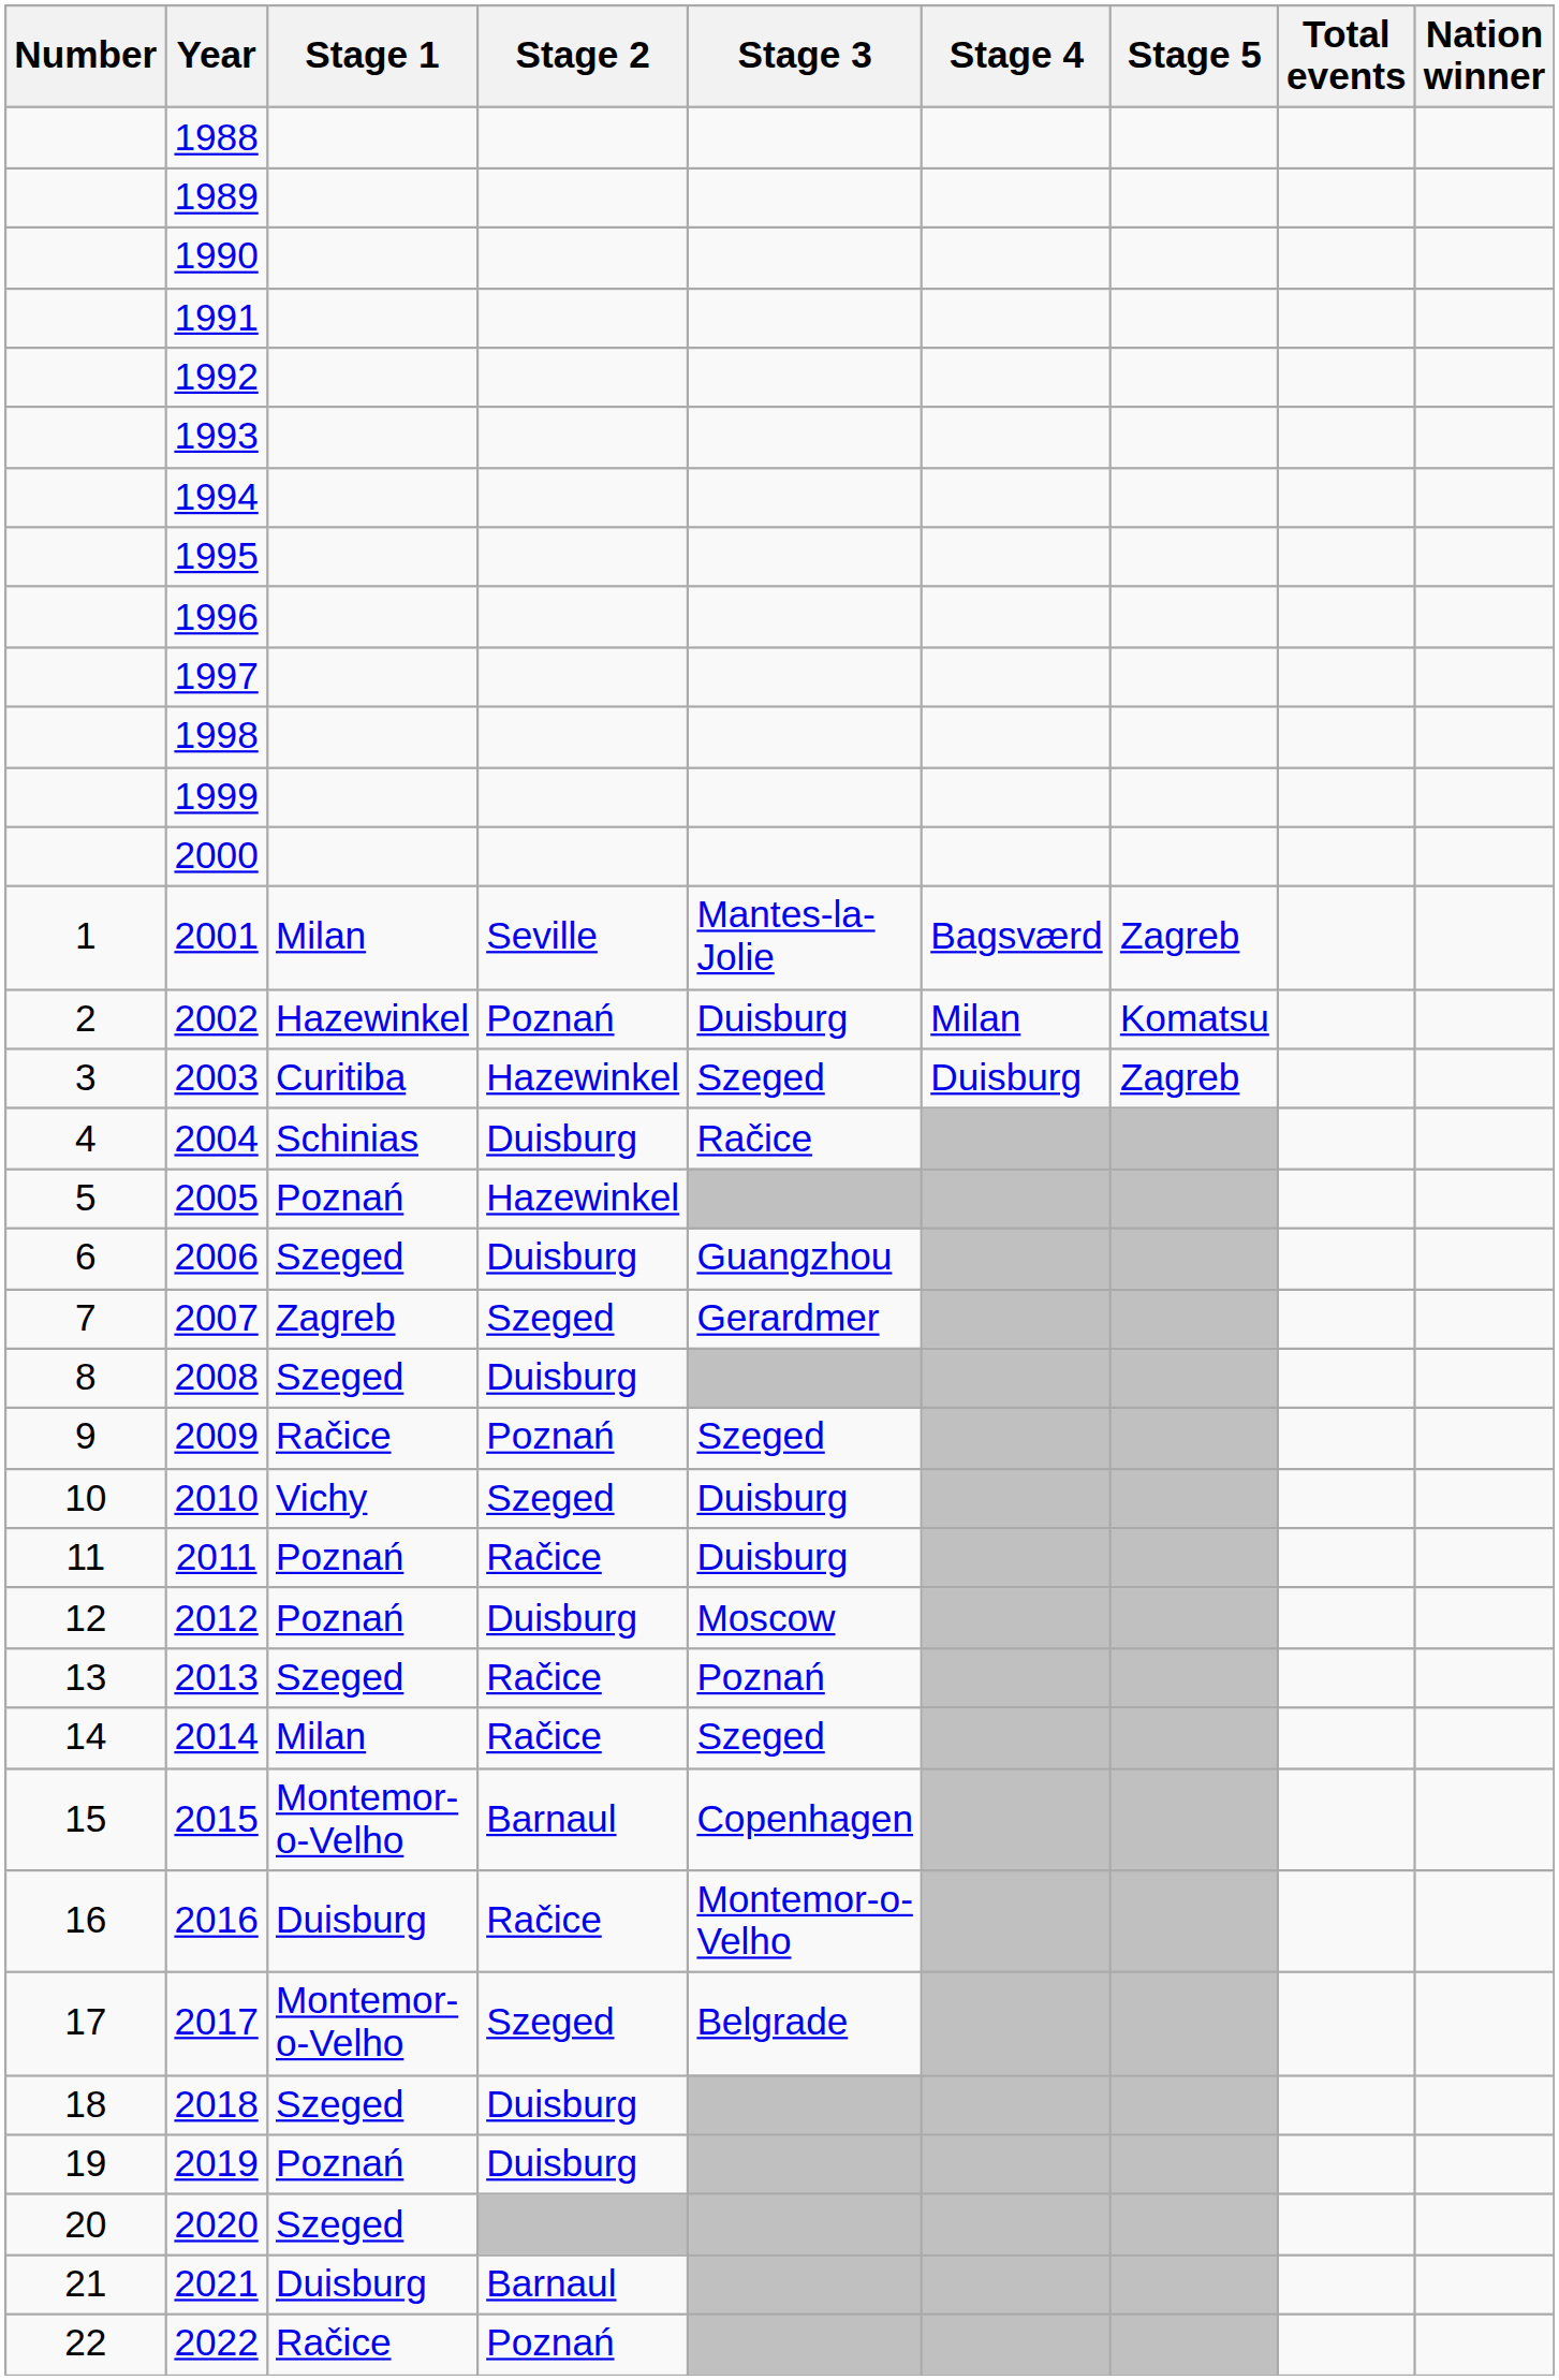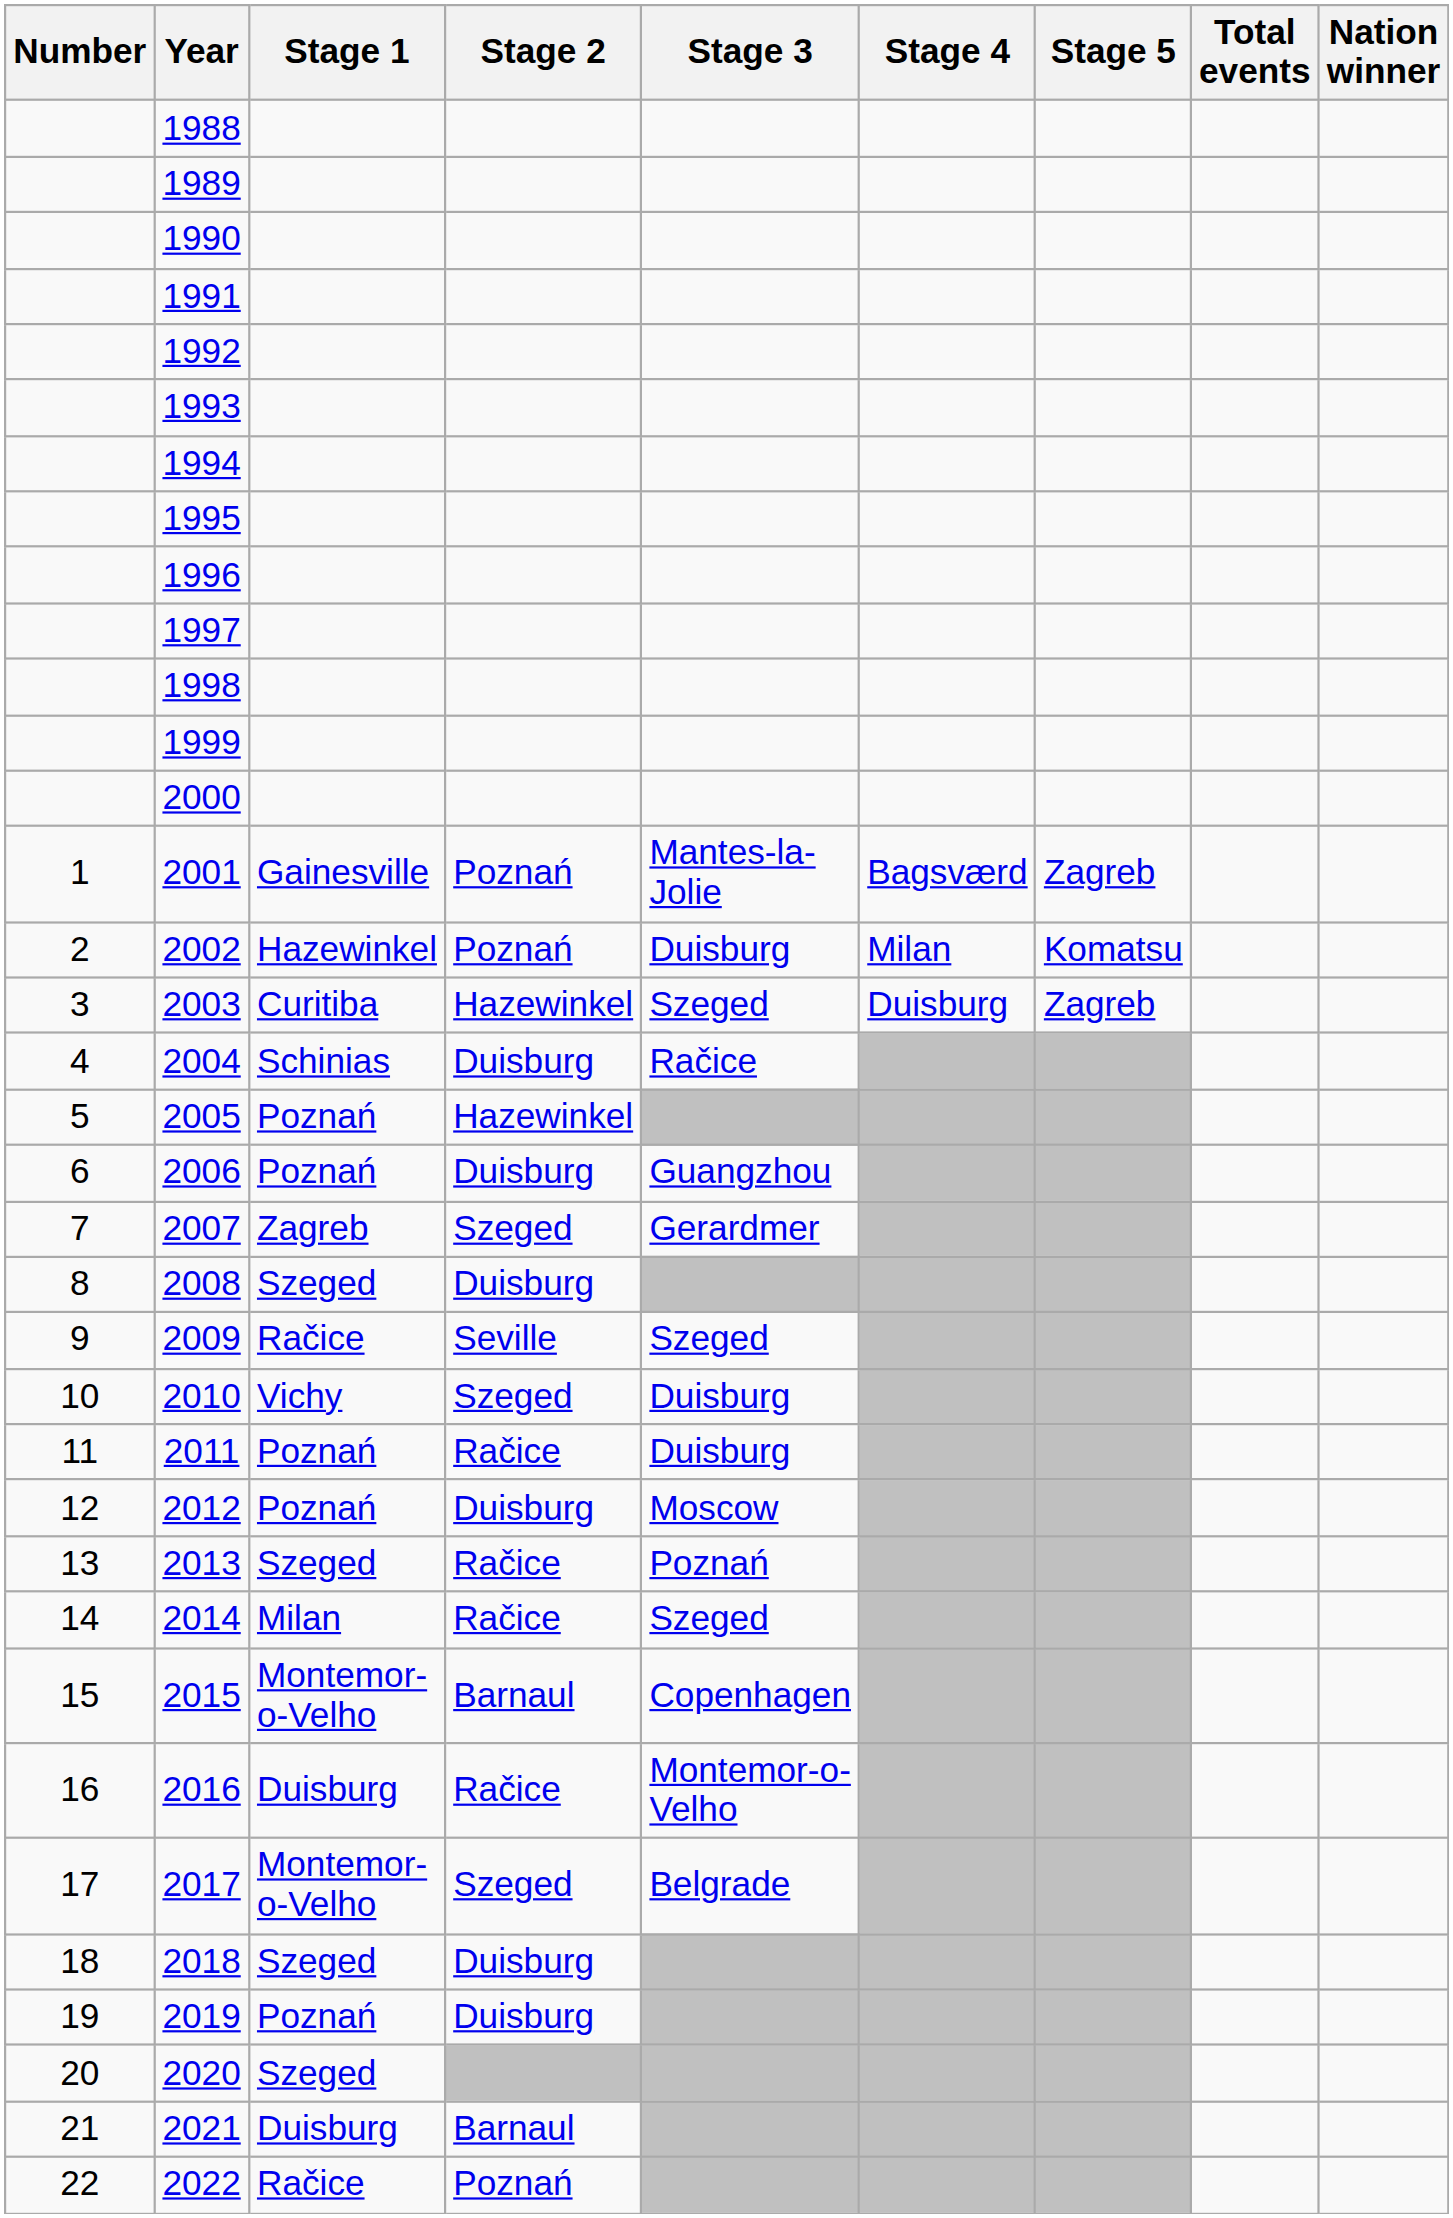2001 | Stage 1: Milan -> Gainesville
2001 | Stage 2: Seville -> Poznań
2006 | Stage 1: Szeged -> Poznań
2009 | Stage 2: Poznań -> Seville
